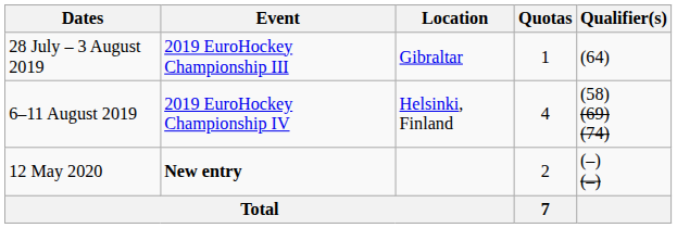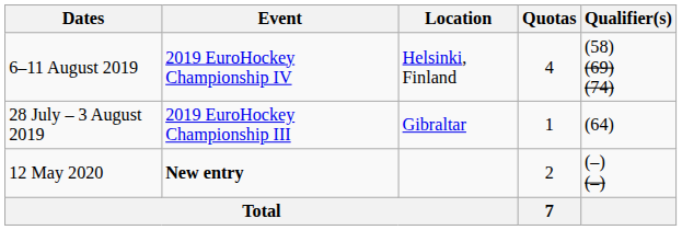rows swapped: 28 July – 3 August 2019 <-> 6–11 August 2019
